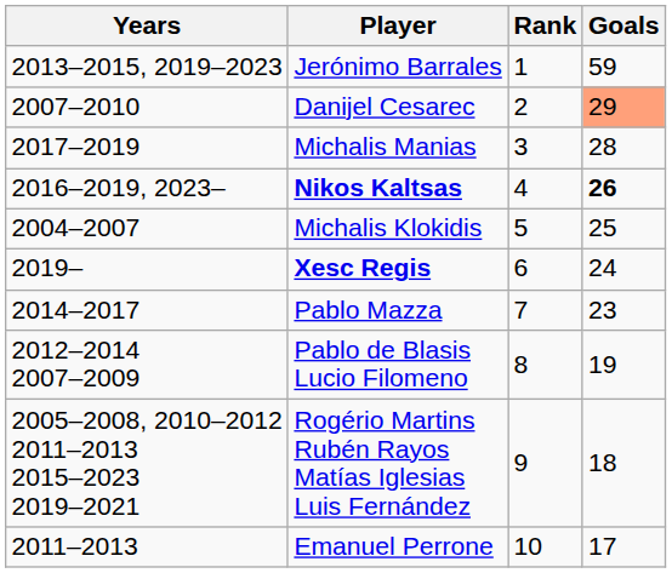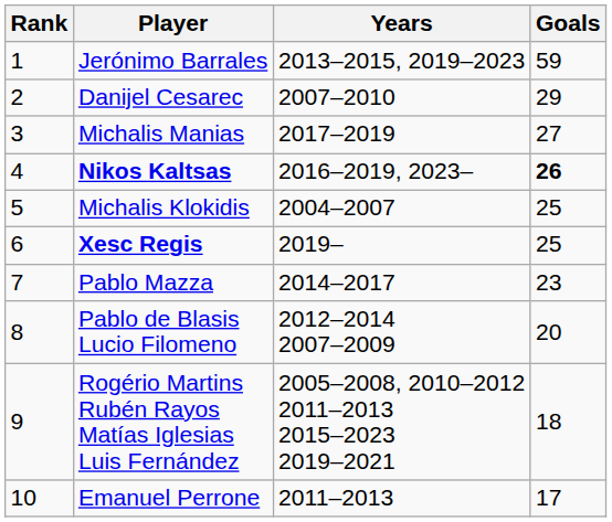columns swapped: Rank <-> Years
Danijel Cesarec | Goals: lightsalmon background -> no background
Michalis Manias | Goals: 28 -> 27
Xesc Regis | Goals: 24 -> 25
Pablo de Blasis Lucio Filomeno | Goals: 19 -> 20
